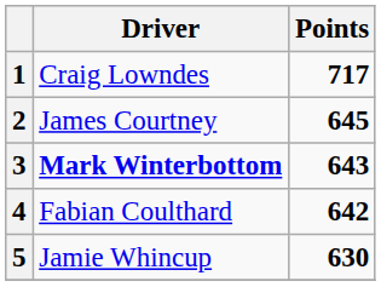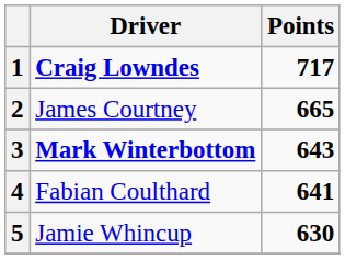1 | Driver: normal -> bold
2 | Points: 645 -> 665
4 | Points: 642 -> 641
